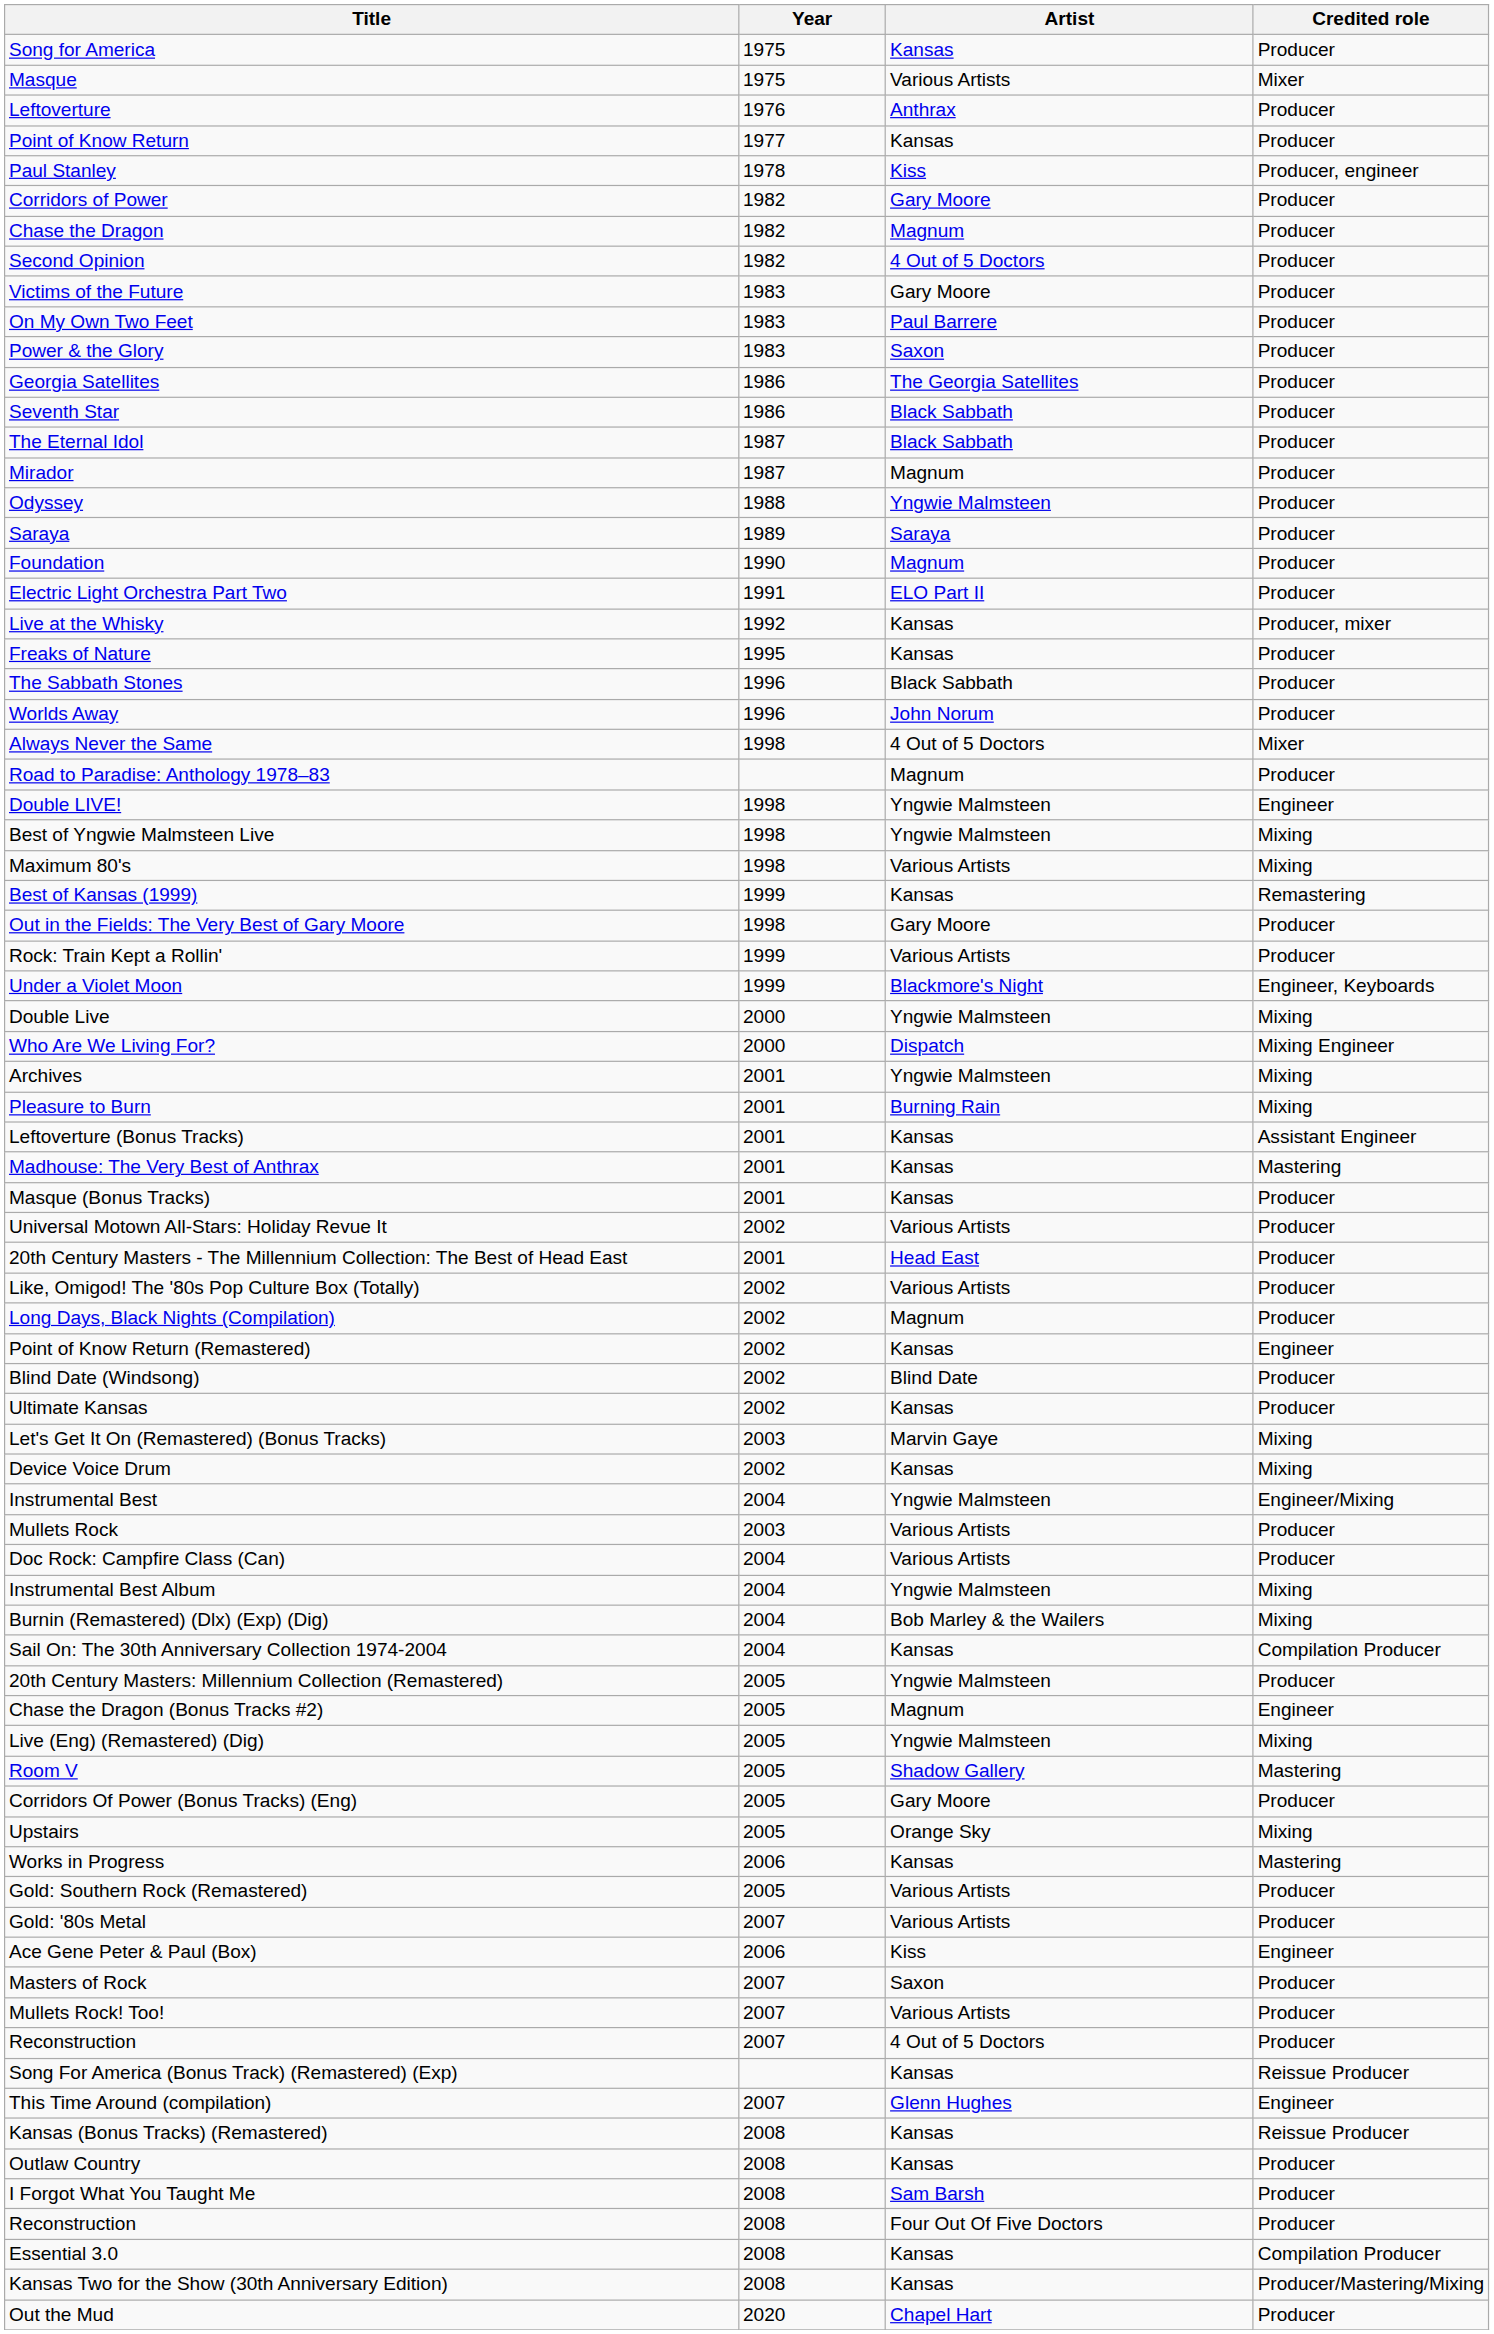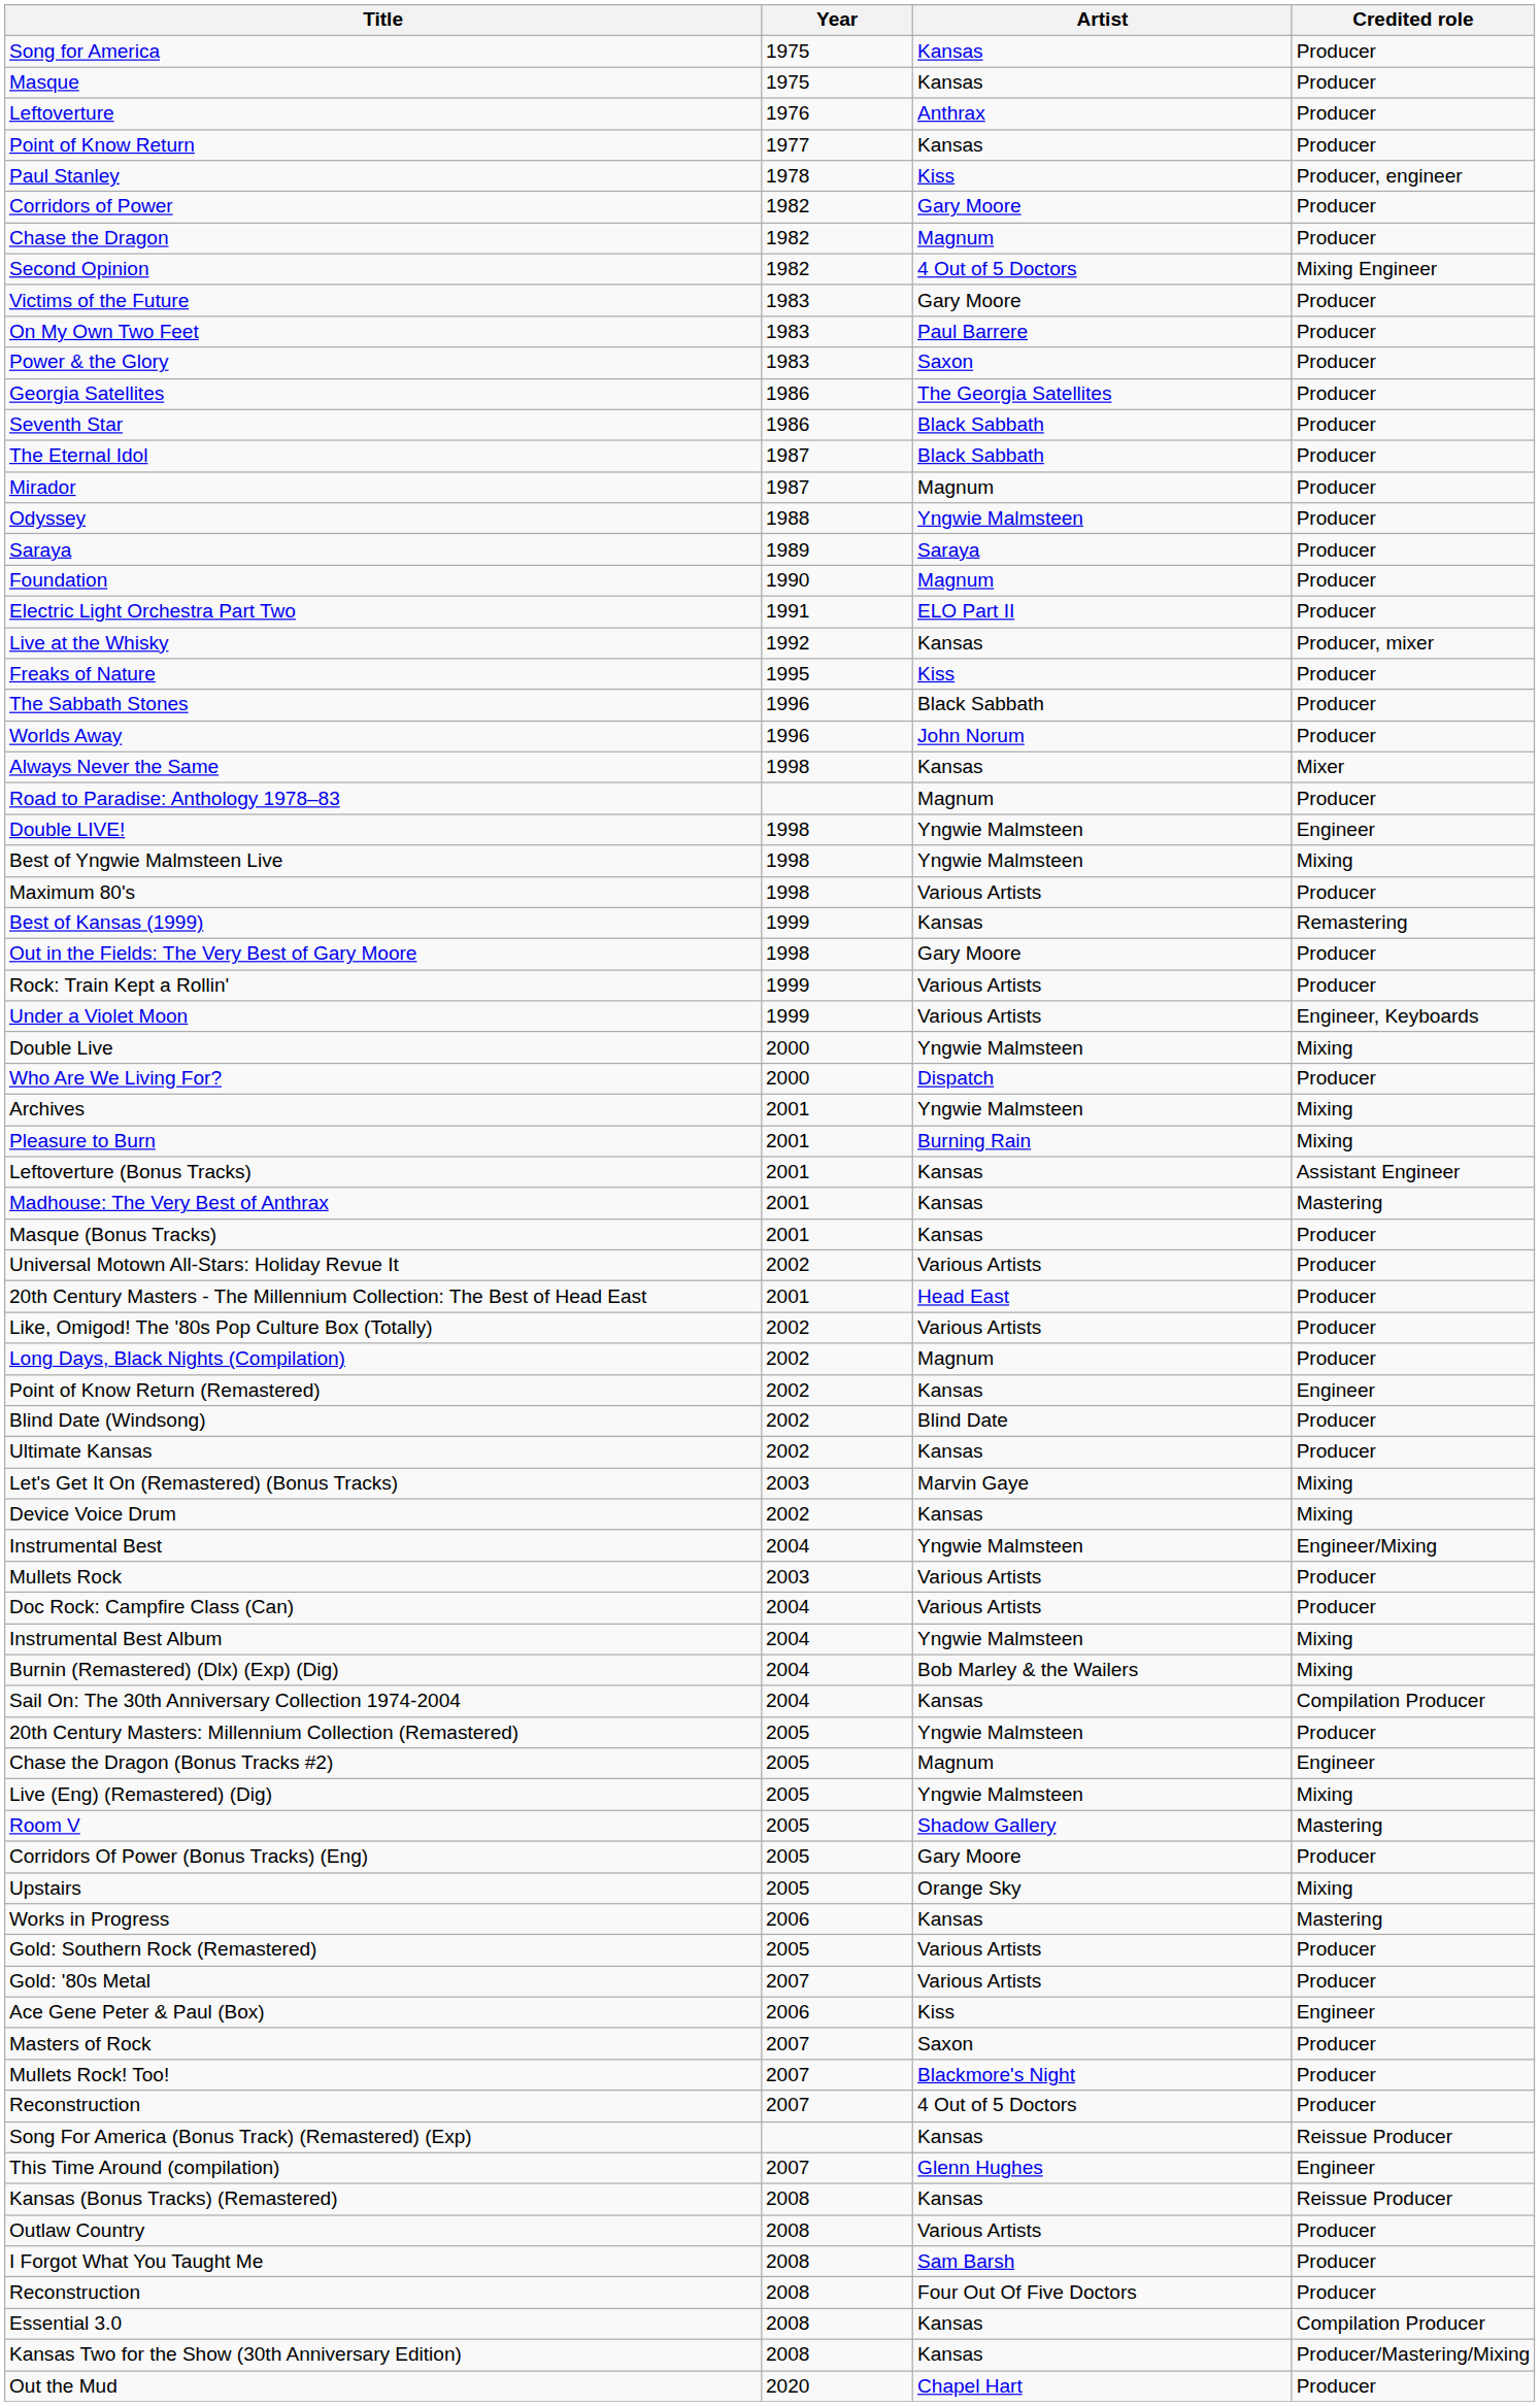Masque | Artist: Various Artists -> Kansas
Masque | Credited role: Mixer -> Producer
Second Opinion | Credited role: Producer -> Mixing Engineer
Freaks of Nature | Artist: Kansas -> Kiss
Always Never the Same | Artist: 4 Out of 5 Doctors -> Kansas
Maximum 80's | Credited role: Mixing -> Producer
Under a Violet Moon | Artist: Blackmore's Night -> Various Artists
Who Are We Living For? | Credited role: Mixing Engineer -> Producer
Mullets Rock! Too! | Artist: Various Artists -> Blackmore's Night
Outlaw Country | Artist: Kansas -> Various Artists
